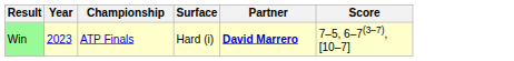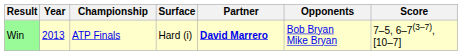+ column: Opponents | Bob Bryan Mike Bryan
Win | Year: 2023 -> 2013
